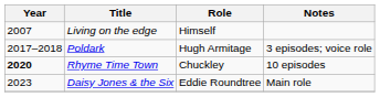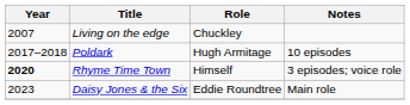Living on the edge | Role: Himself -> Chuckley
Poldark | Notes: 3 episodes; voice role -> 10 episodes
Rhyme Time Town | Role: Chuckley -> Himself
Rhyme Time Town | Notes: 10 episodes -> 3 episodes; voice role
